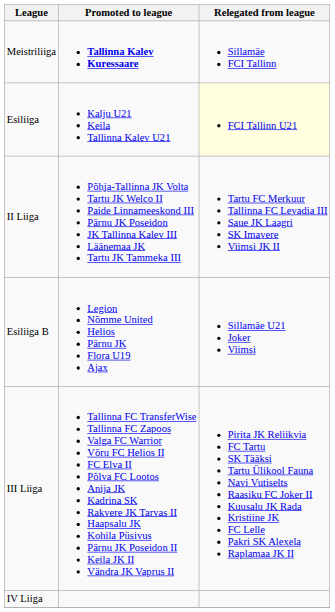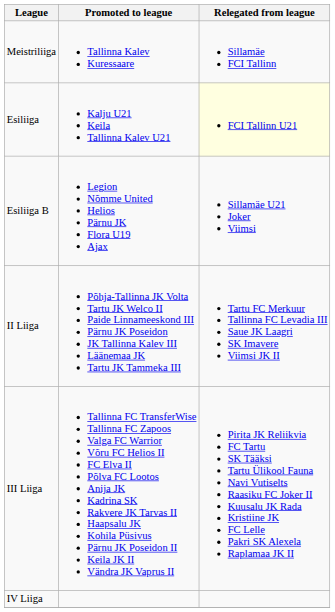Meistriliiga | Promoted to league: bold -> normal
rows swapped: Esiliiga B <-> II Liiga
